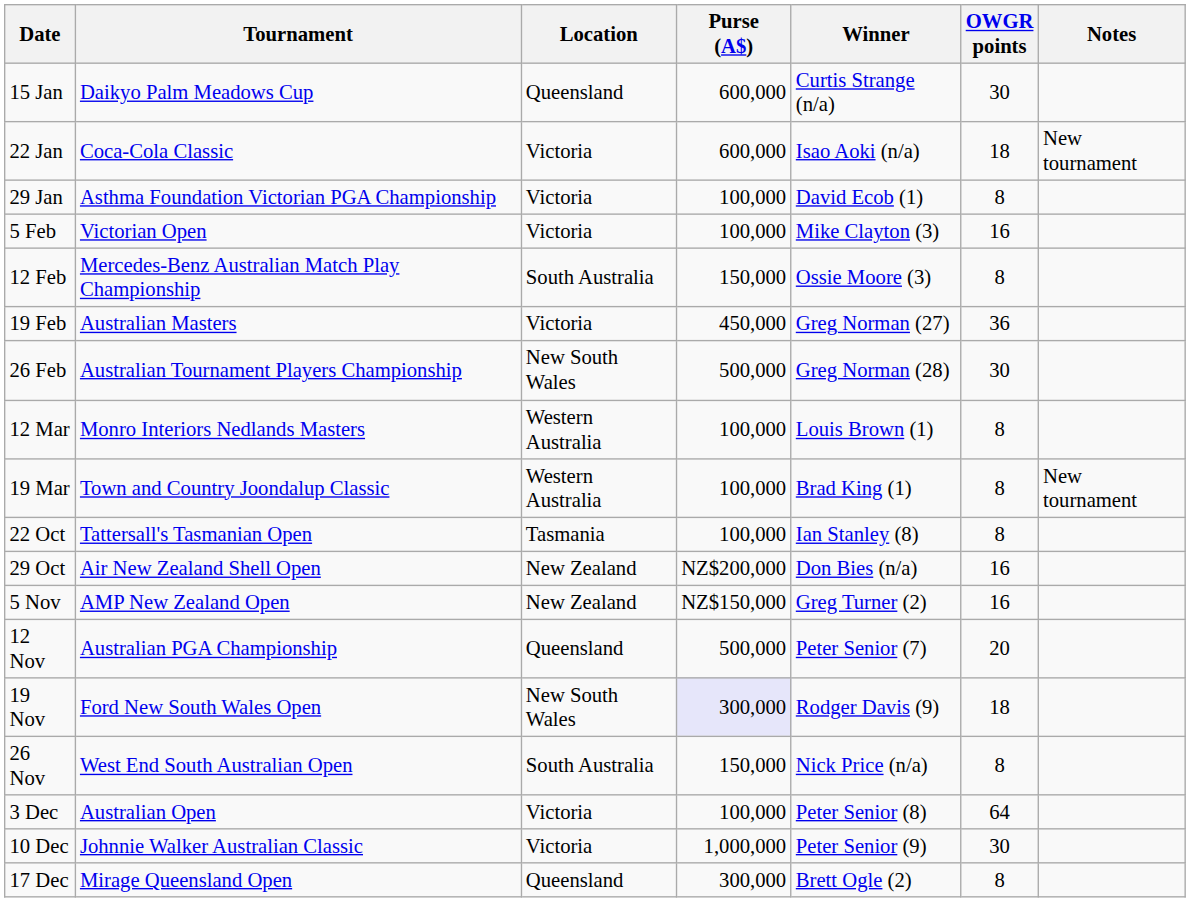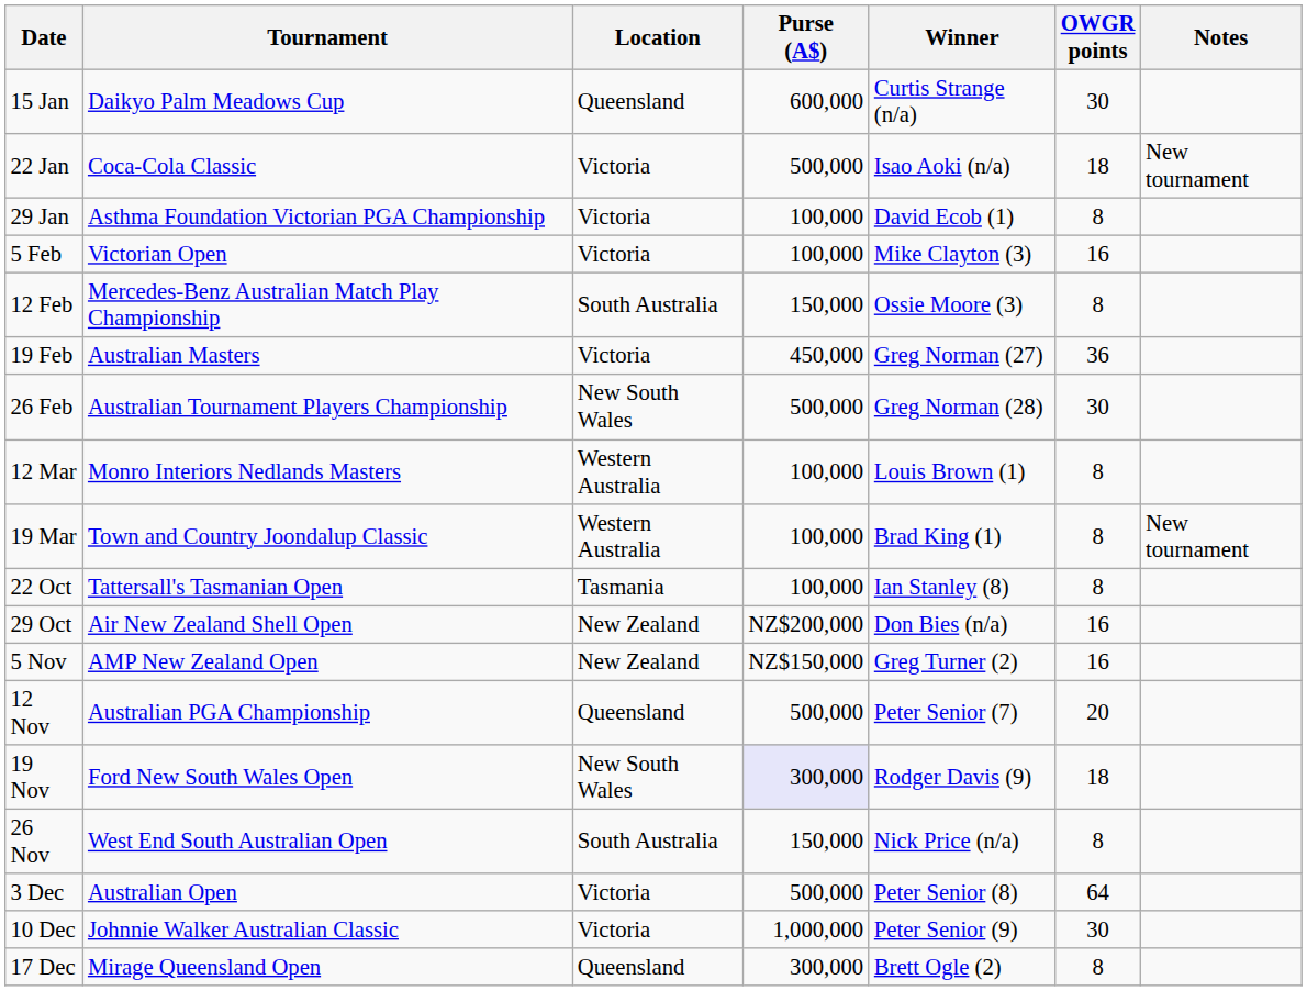22 Jan | Purse (A$): 600,000 -> 500,000
3 Dec | Purse (A$): 100,000 -> 500,000
